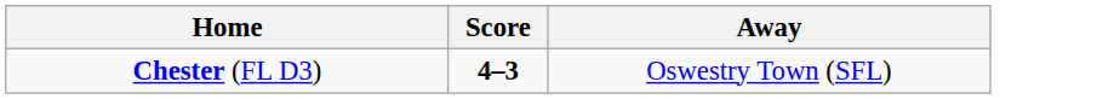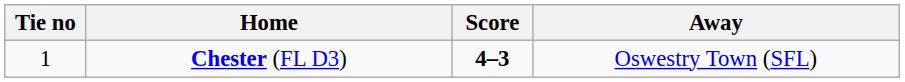+ column: Tie no | 1
